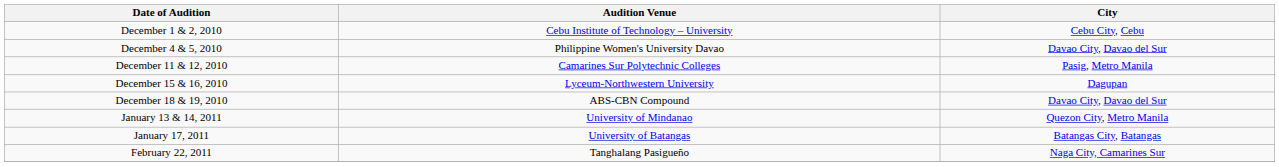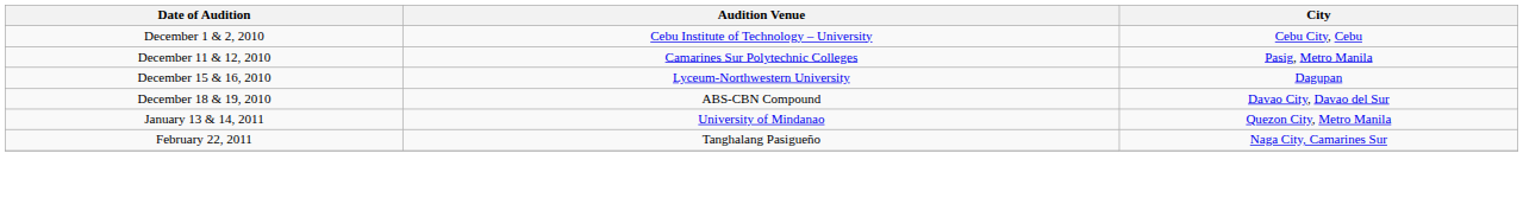- row: December 4 & 5, 2010 | Philippine Women's University Davao | Davao City, Davao del Sur
- row: January 17, 2011 | University of Batangas | Batangas City, Batangas
